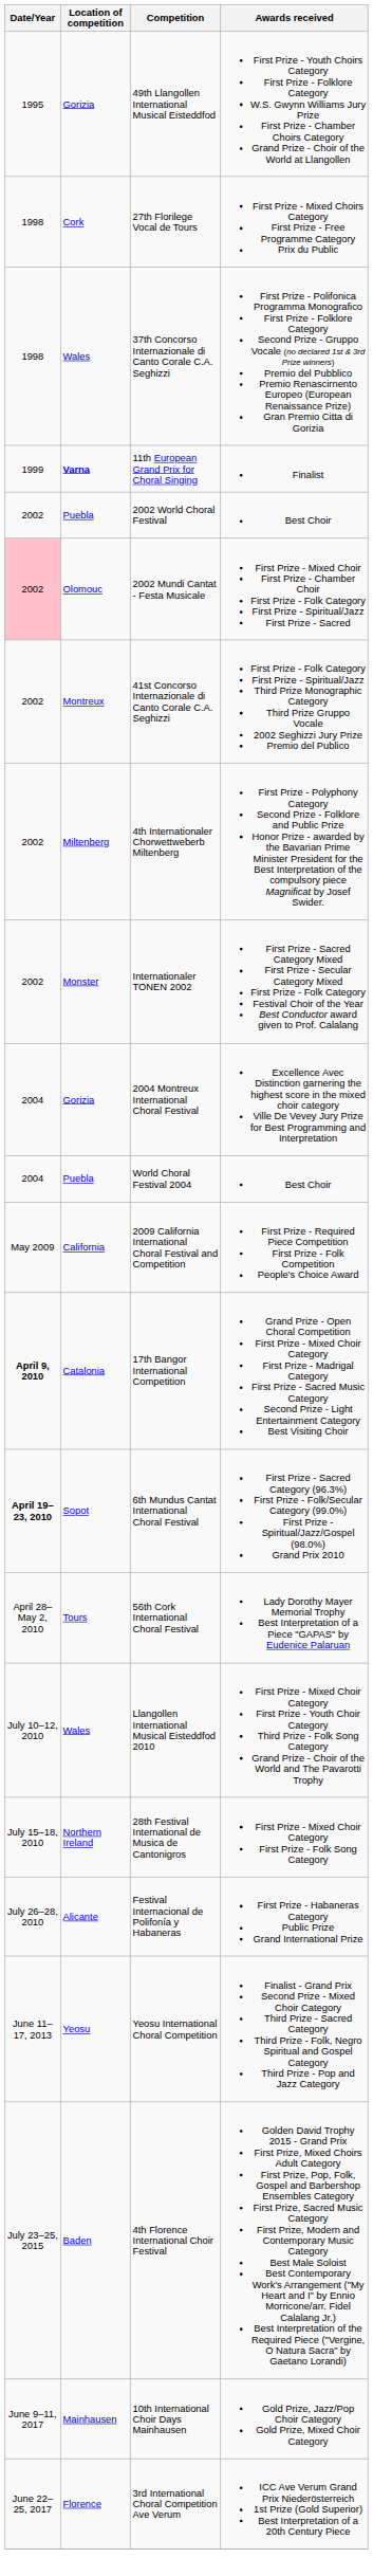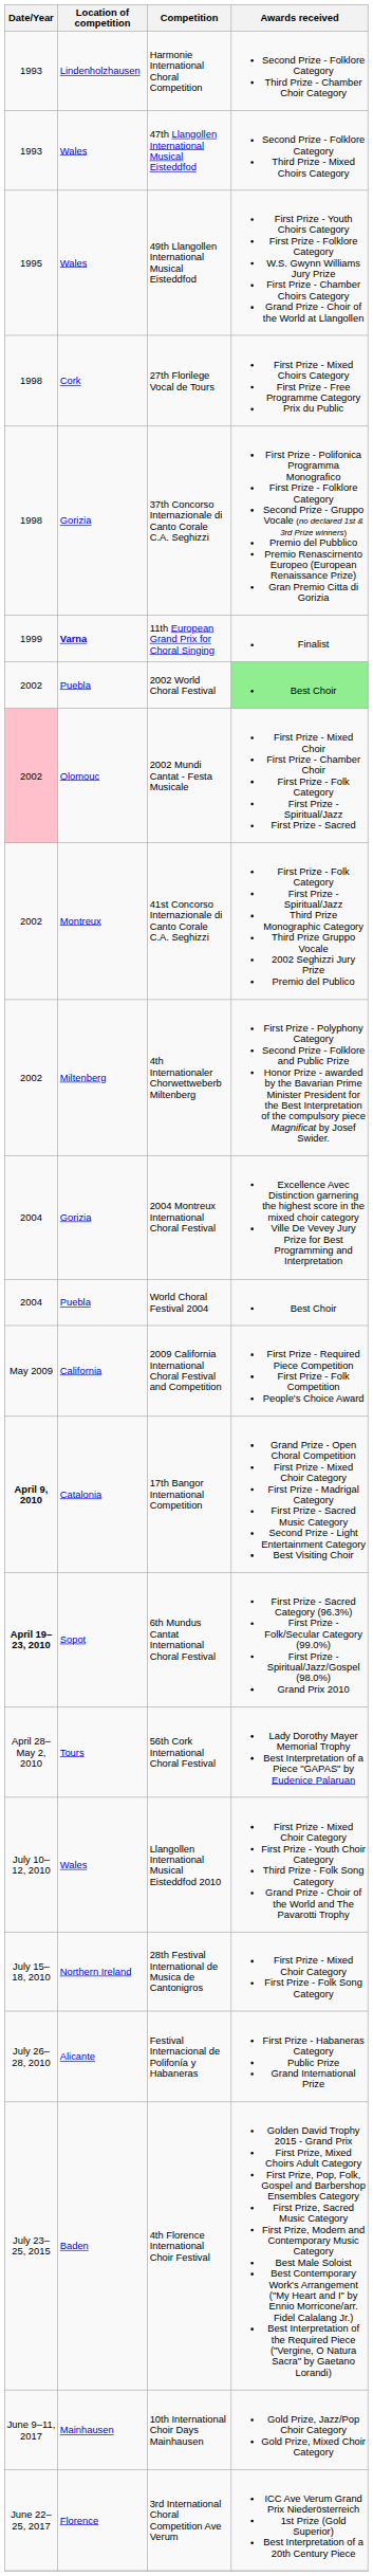+ row: 1993 | Lindenholzhausen | Harmonie International Choral Competition | Second Prize - Folklore Category Third Prize - Chamber Choir Category
+ row: 1993 | Wales | 47th Llangollen International Musical Eisteddfod | Second Prize - Folklore Category Third Prize - Mixed Choirs Category
49th Llangollen International Musical Eisteddfod | Location of competition: Gorizia -> Wales
37th Concorso Internazionale di Canto Corale C.A. Seghizzi | Location of competition: Wales -> Gorizia
2002 World Choral Festival | Awards received: no background -> lightgreen background
- row: 2002 | Monster | Internationaler TONEN 2002 | First Prize - Sacred Category Mixed First Prize - Secular Category Mixed First Prize - Folk Category Festival Choir of the Year Best Conductor award given to Prof. Calalang
- row: June 11–17, 2013 | Yeosu | Yeosu International Choral Competition | Finalist - Grand Prix Second Prize - Mixed Choir Category Third Prize - Sacred Category Third Prize - Folk, Negro Spiritual and Gospel Category Third Prize - Pop and Jazz Category
